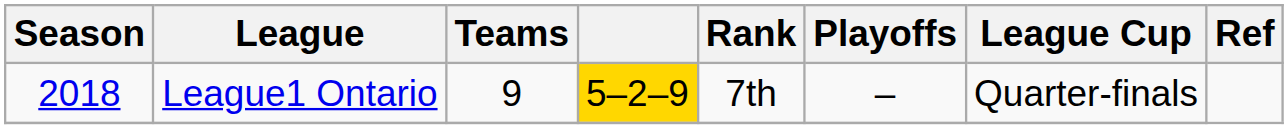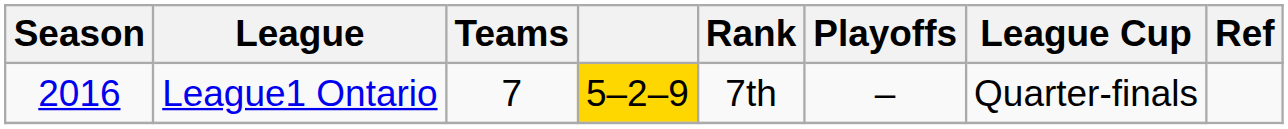League1 Ontario | Season: 2018 -> 2016
League1 Ontario | Teams: 9 -> 7
